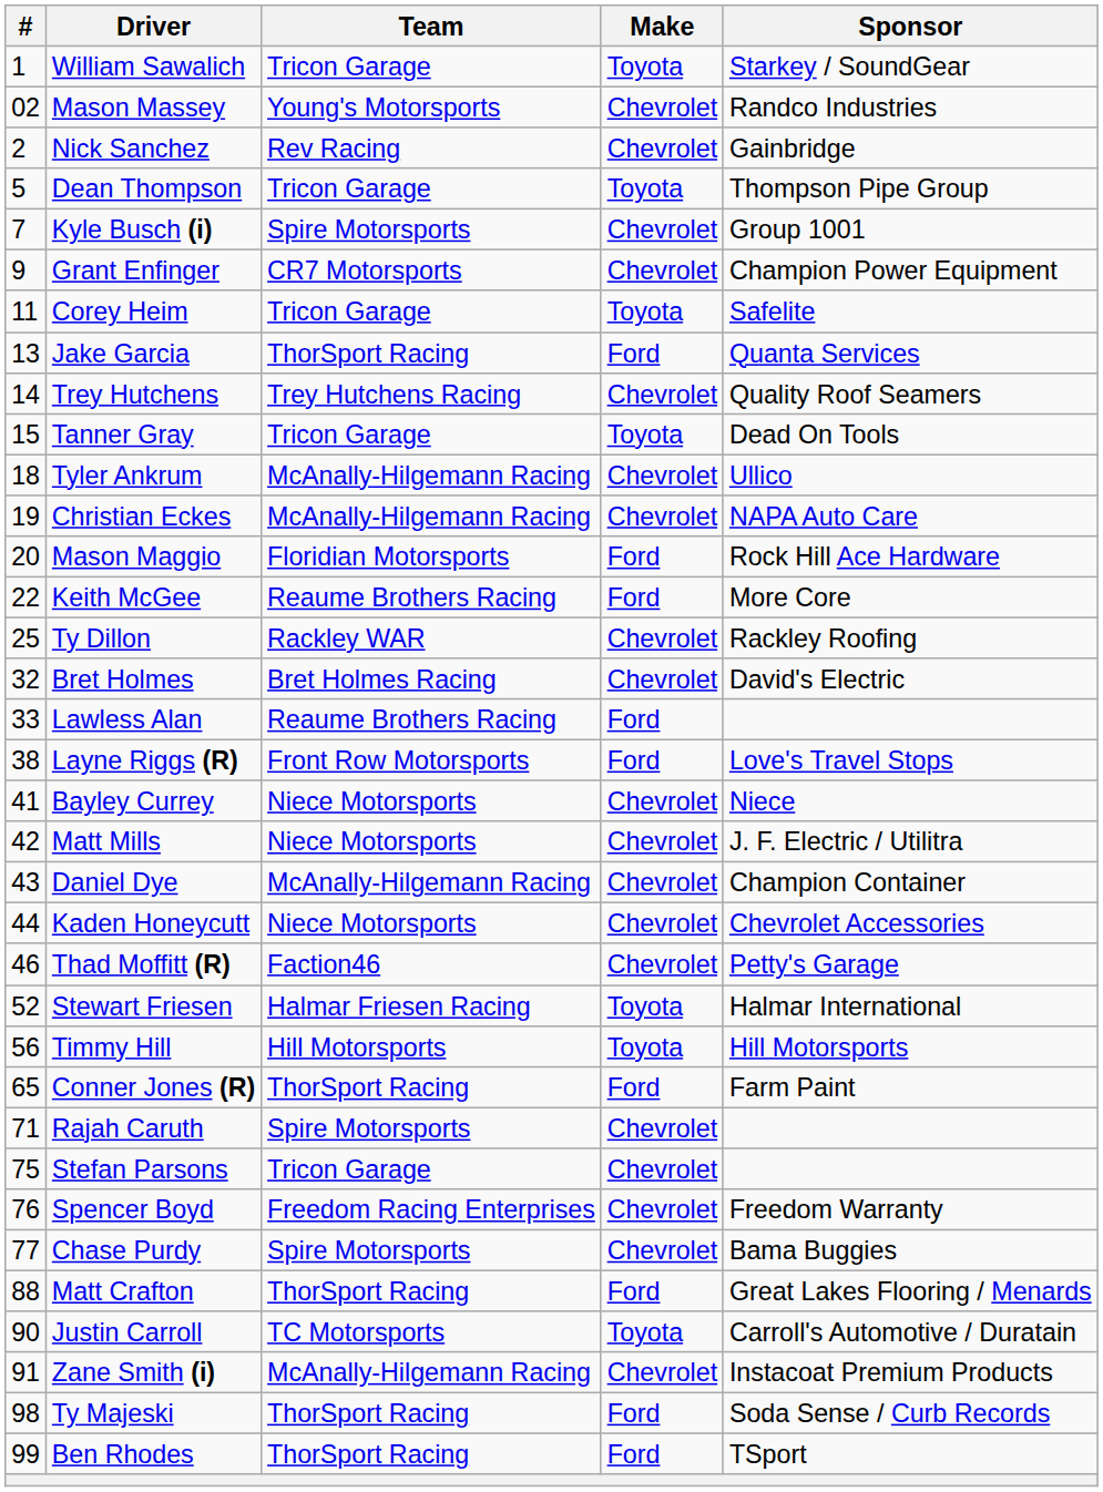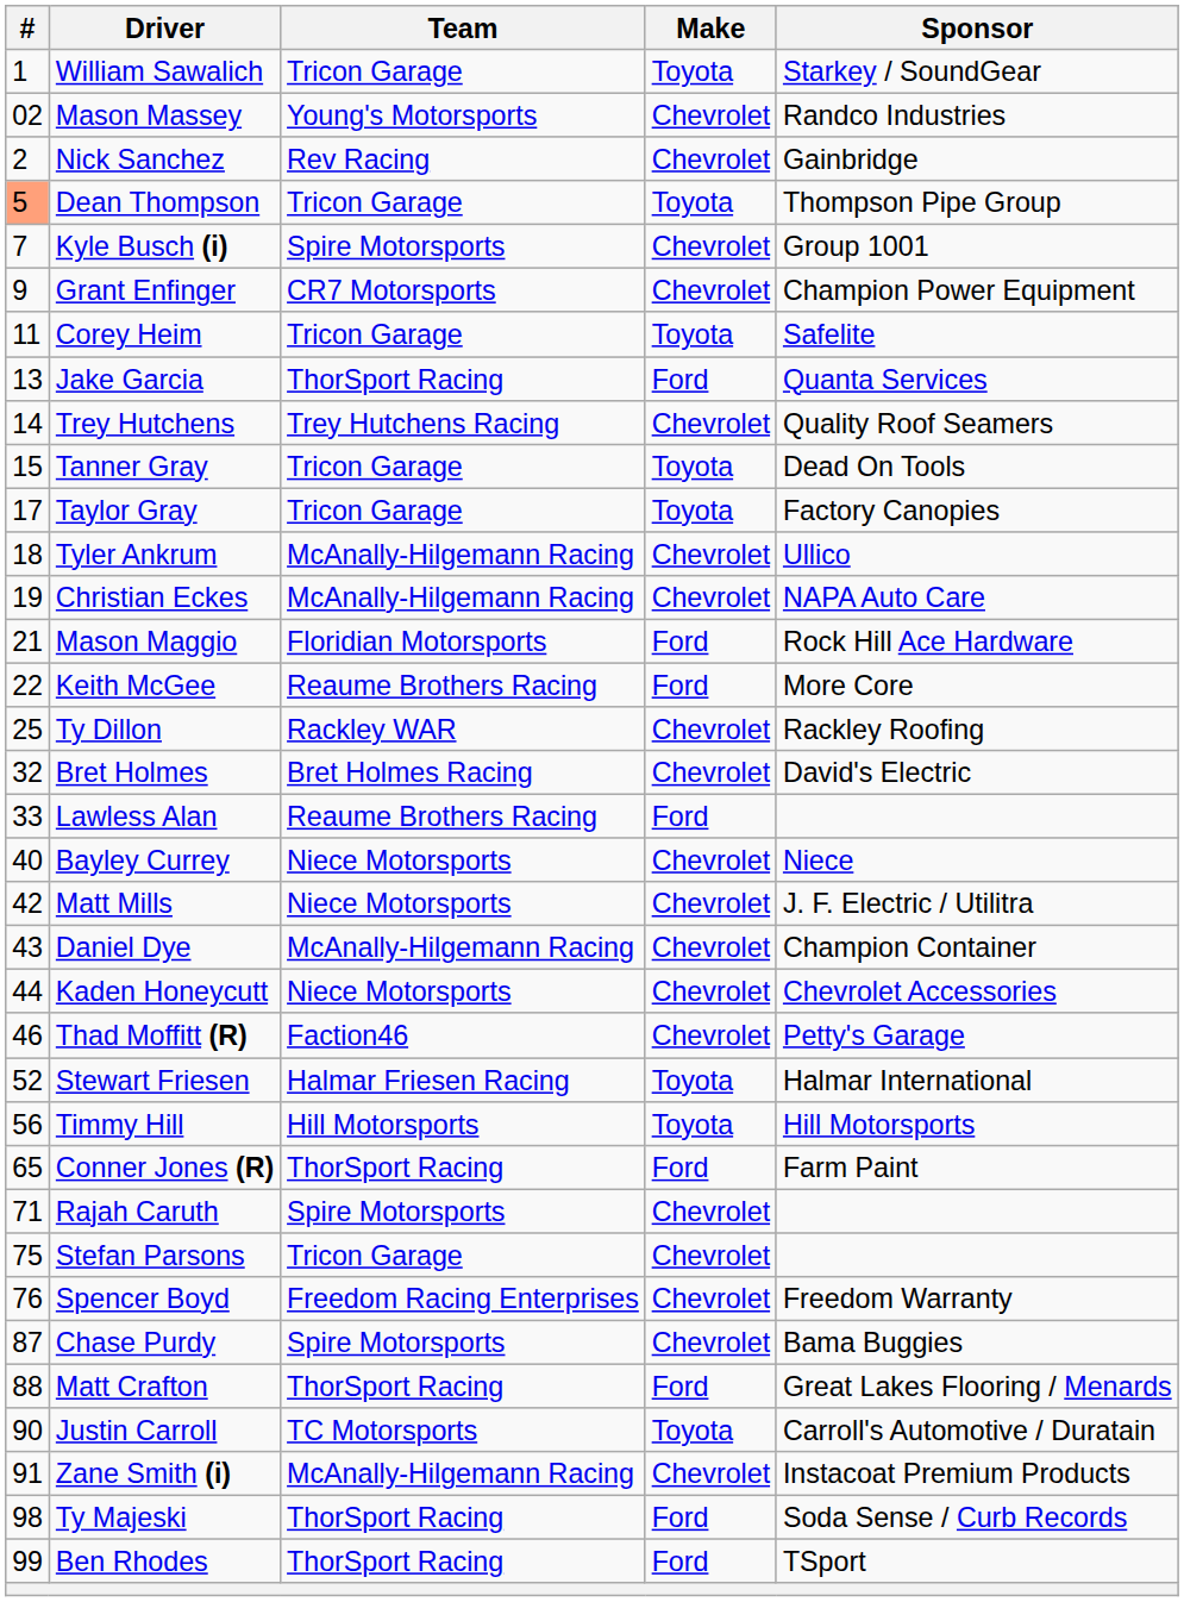Dean Thompson | #: no background -> lightsalmon background
+ row: 17 | Taylor Gray | Tricon Garage | Toyota | Factory Canopies
Mason Maggio | #: 20 -> 21
- row: 38 | Layne Riggs (R) | Front Row Motorsports | Ford | Love's Travel Stops
Bayley Currey | #: 41 -> 40
Chase Purdy | #: 77 -> 87
